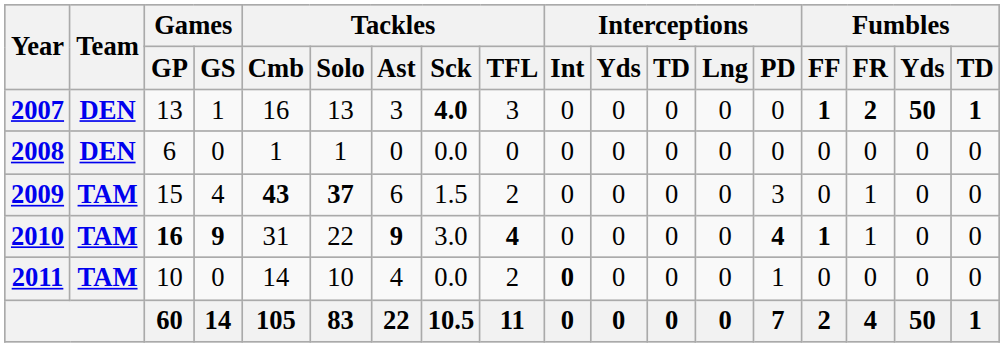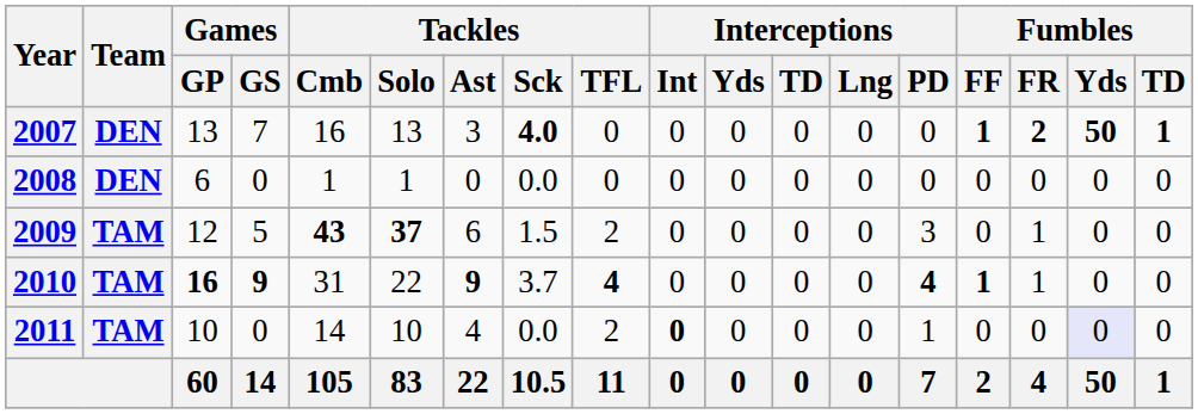2007 | Games / GS: 1 -> 7
2007 | Tackles / TFL: 3 -> 0
2009 | Games / GP: 15 -> 12
2009 | Games / GS: 4 -> 5
2010 | Tackles / Sck: 3.0 -> 3.7
2011 | Fumbles / Yds: no background -> lavender background
